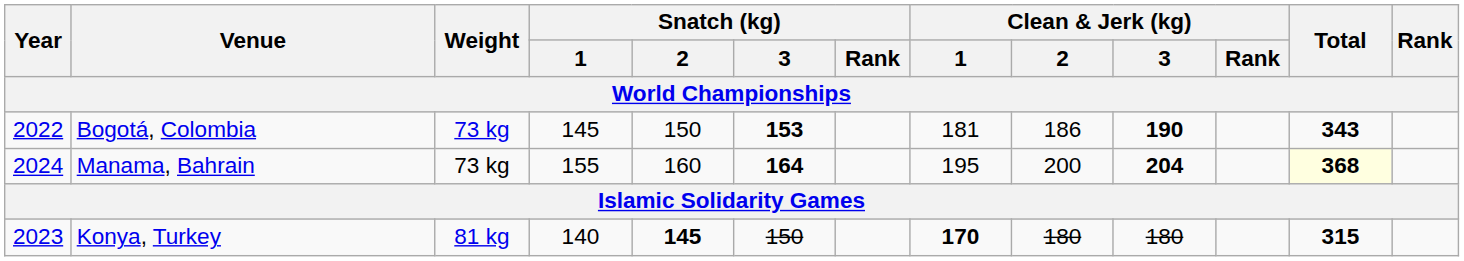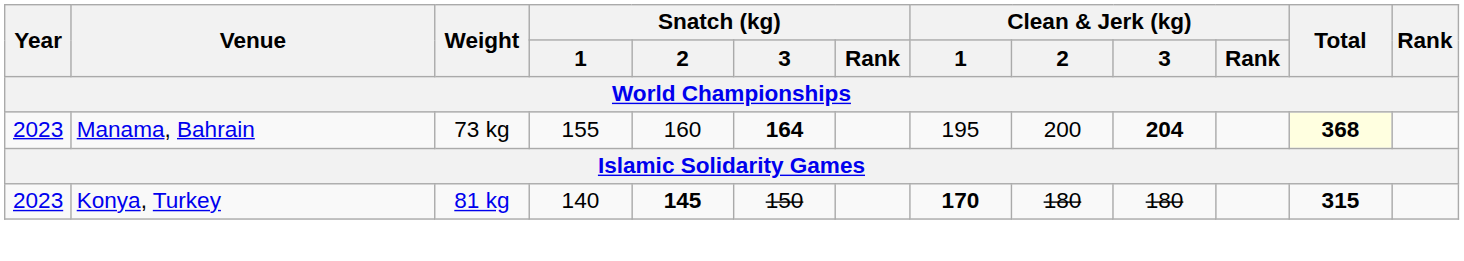- row: 2022 | Bogotá, Colombia | 73 kg | 145 | 150 | 153 | 181 | 186 | 190 | 343
Manama, Bahrain | Year: 2024 -> 2023
